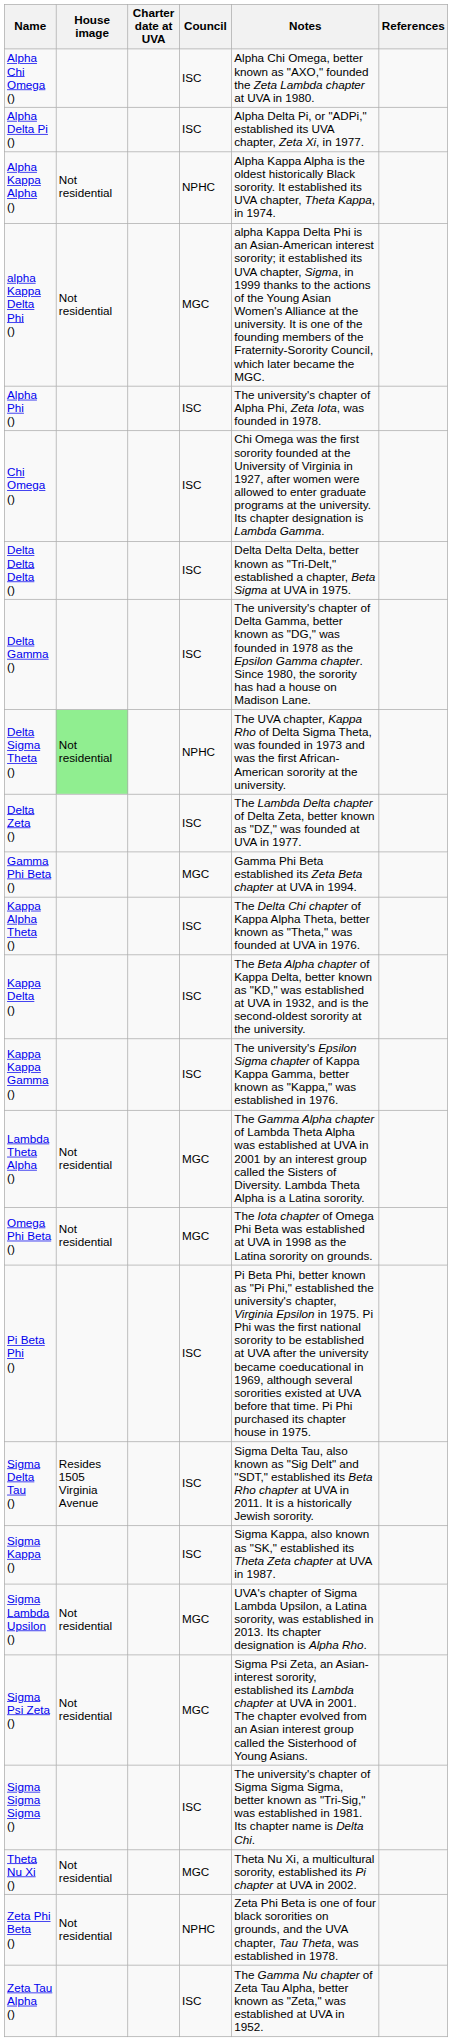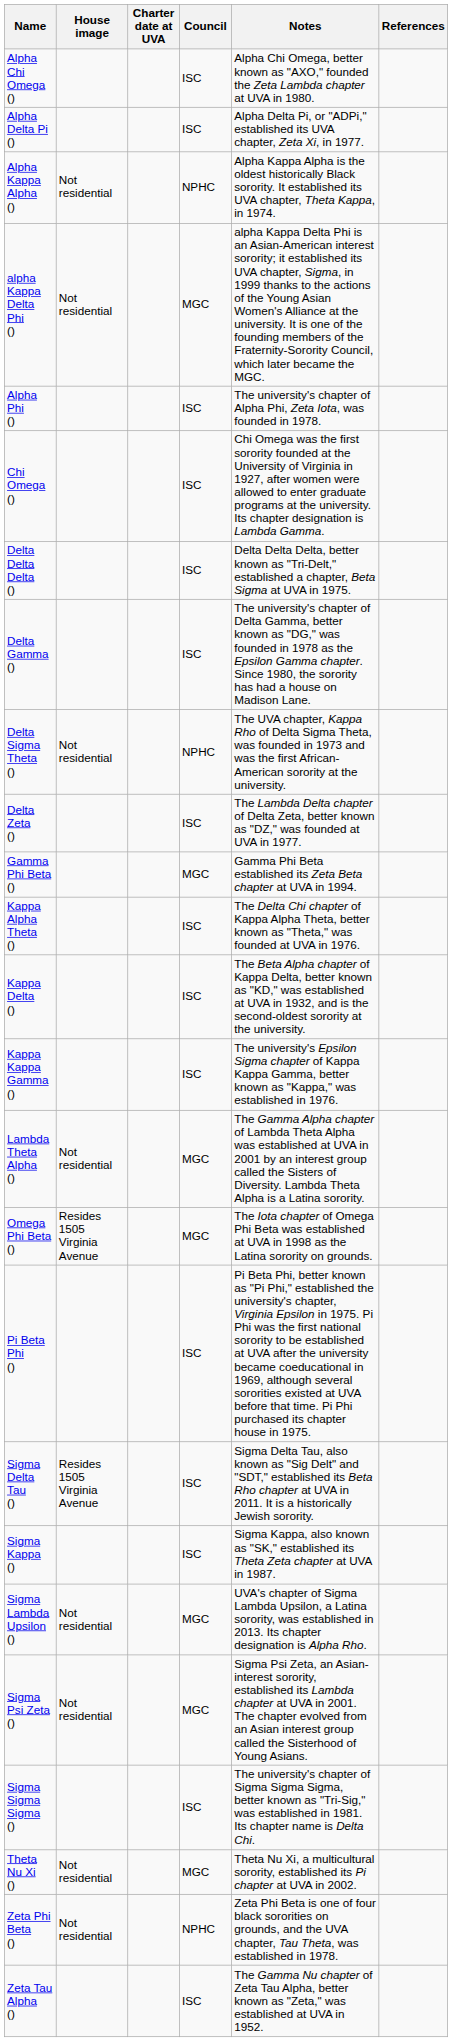Delta Sigma Theta () | House image: lightgreen background -> no background
Omega Phi Beta () | House image: Not residential -> Resides 1505 Virginia Avenue
